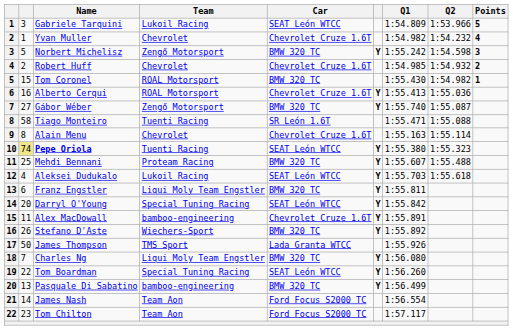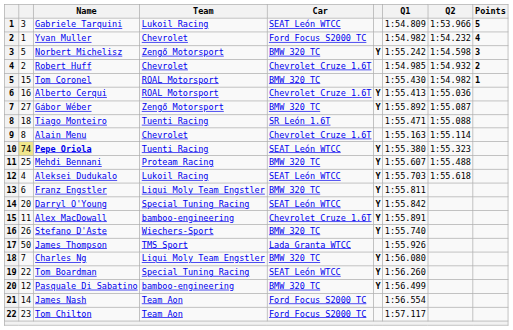Yvan Muller | Car: Chevrolet Cruze 1.6T -> Ford Focus S2000 TC
Gábor Wéber | Q1: 1:55.740 -> 1:55.892
Tiago Monteiro | column 2: 58 -> 18
Stefano D'Aste | Q1: 1:55.892 -> 1:55.740
Pasquale Di Sabatino | column 2: 13 -> 12
